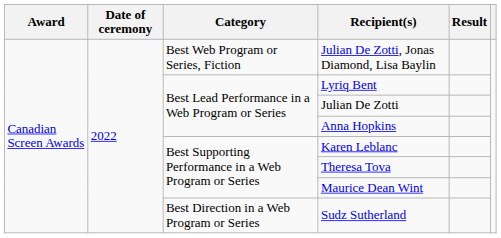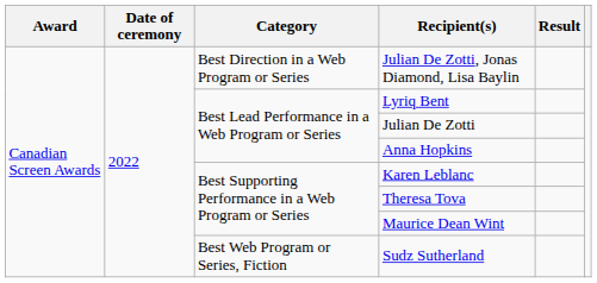Julian De Zotti, Jonas Diamond, Lisa Baylin | Category: Best Web Program or Series, Fiction -> Best Direction in a Web Program or Series
Sudz Sutherland | Category: Best Direction in a Web Program or Series -> Best Web Program or Series, Fiction
